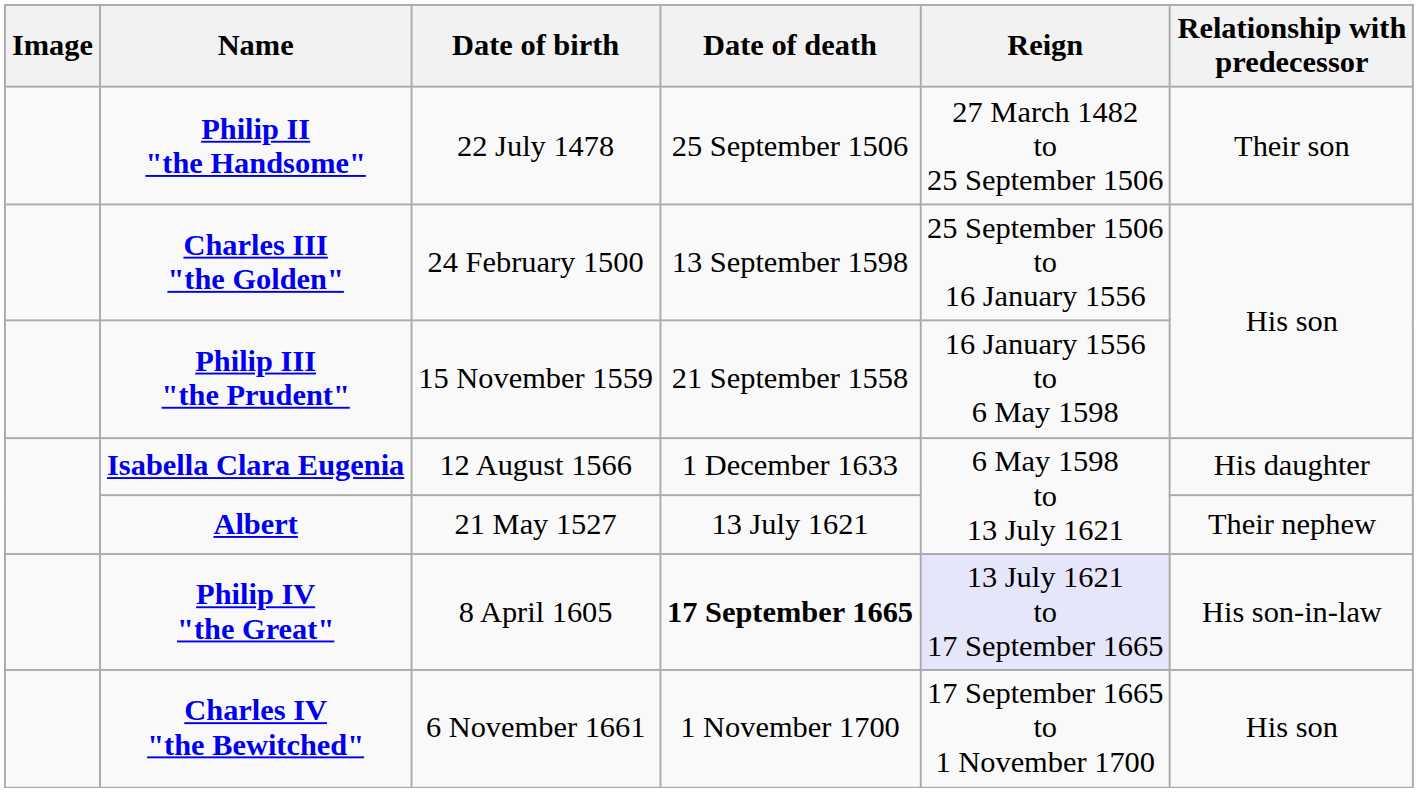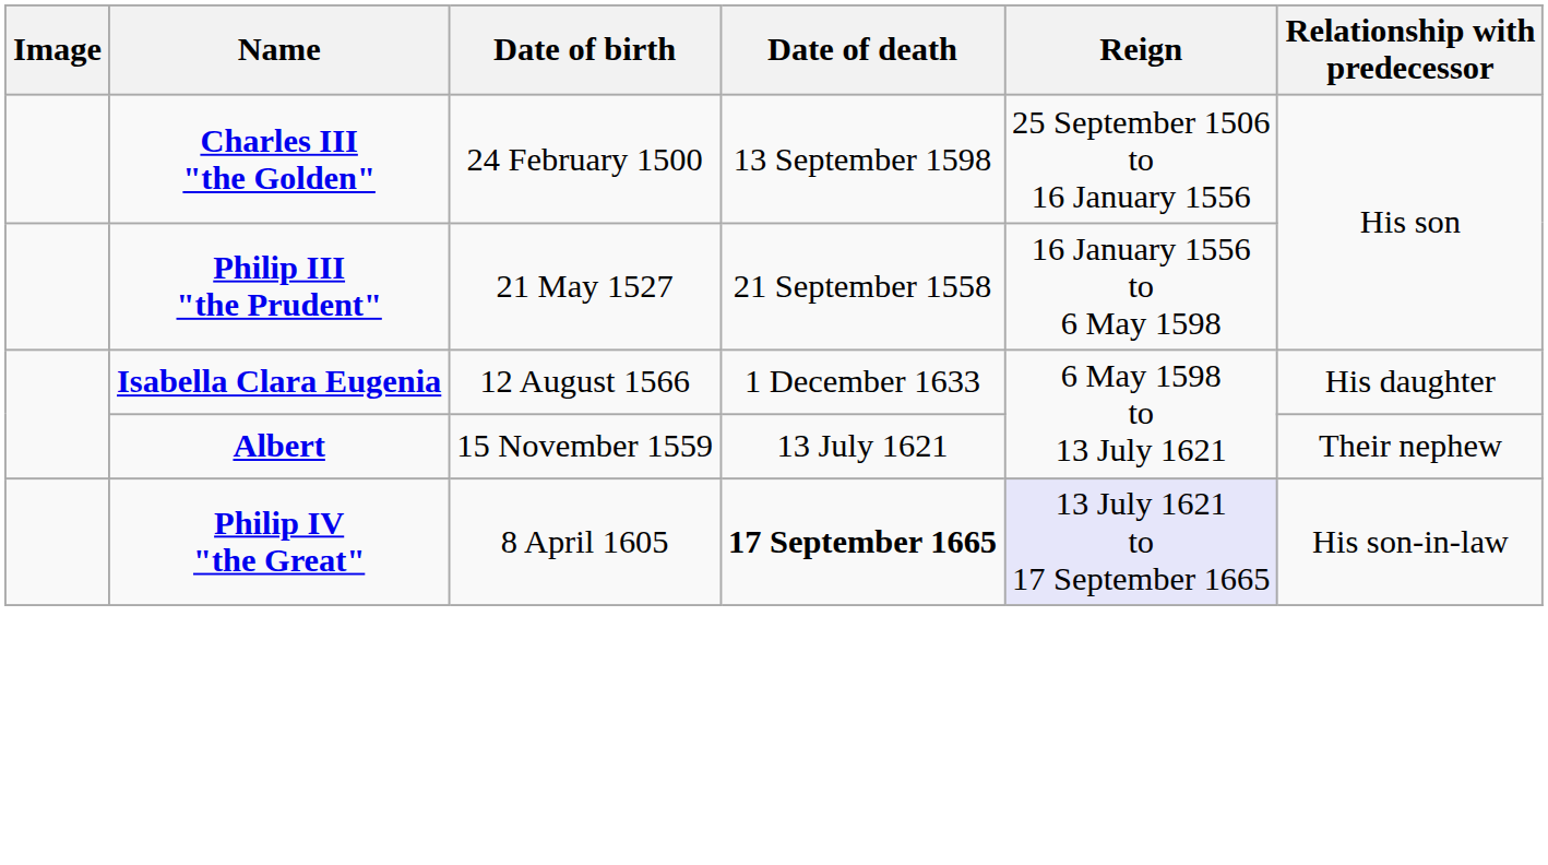- row: Philip II "the Handsome" | 22 July 1478 | 25 September 1506 | 27 March 1482 to 25 September 1506 | Their son
Philip III "the Prudent" | Date of birth: 15 November 1559 -> 21 May 1527
Albert | Date of birth: 21 May 1527 -> 15 November 1559
- row: Charles IV "the Bewitched" | 6 November 1661 | 1 November 1700 | 17 September 1665 to 1 November 1700 | His son
